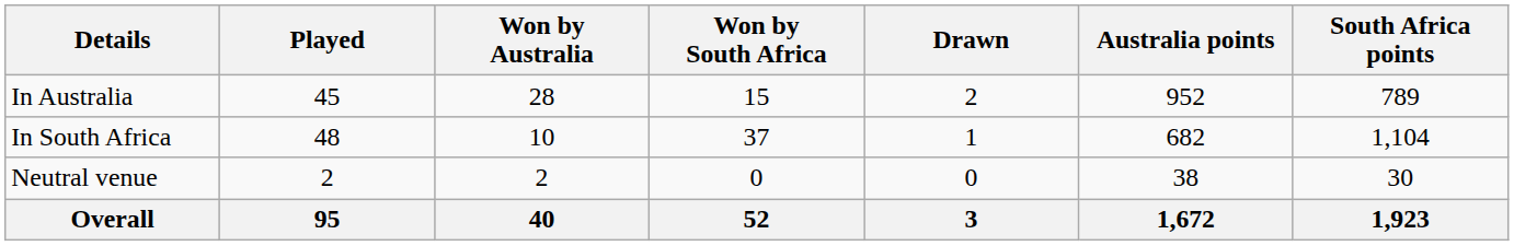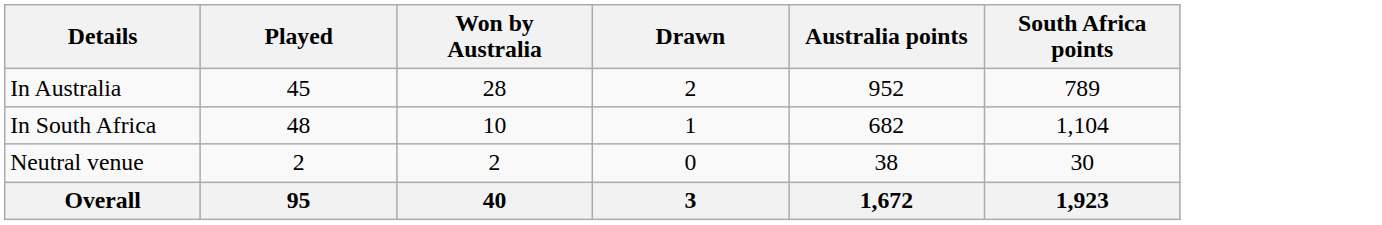- column: Won by South Africa | 15 | 37 | 0 | 52
